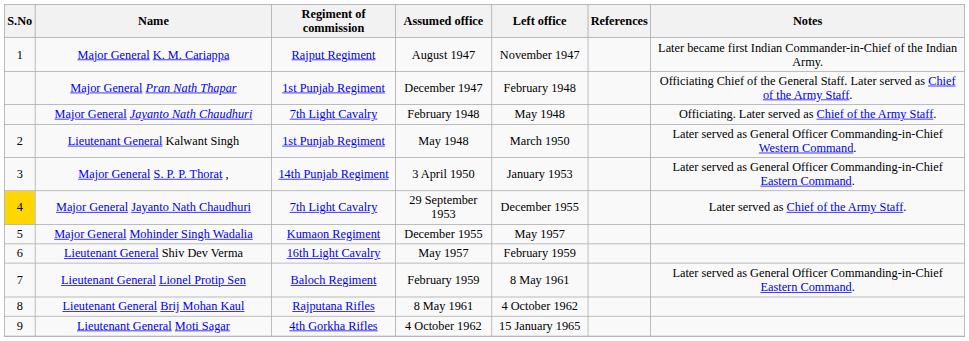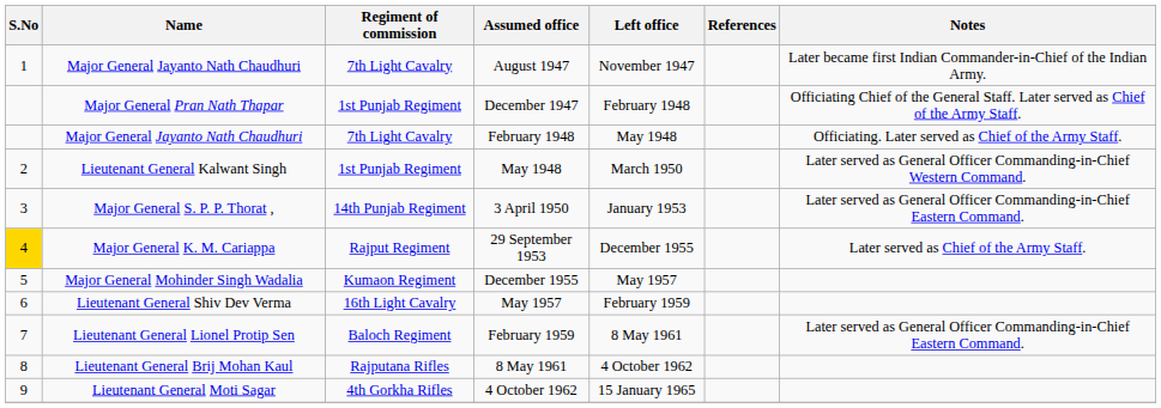August 1947 | Name: Major General K. M. Cariappa -> Major General Jayanto Nath Chaudhuri
August 1947 | Regiment of commission: Rajput Regiment -> 7th Light Cavalry
29 September 1953 | Name: Major General Jayanto Nath Chaudhuri -> Major General K. M. Cariappa
29 September 1953 | Regiment of commission: 7th Light Cavalry -> Rajput Regiment
